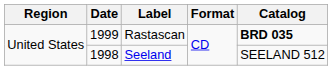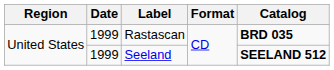Seeland | Date: 1998 -> 1999
Seeland | Catalog: normal -> bold
